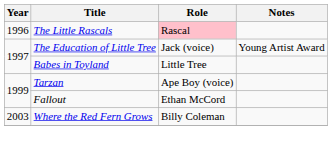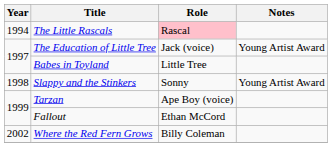The Little Rascals | Year: 1996 -> 1994
+ row: 1998 | Slappy and the Stinkers | Sonny | Young Artist Award
Where the Red Fern Grows | Year: 2003 -> 2002
